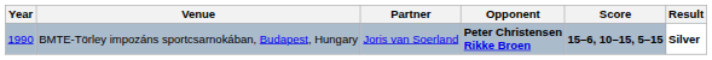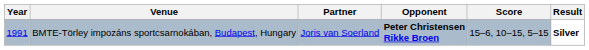BMTE-Törley impozáns sportcsarnokában, Budapest, Hungary | Year: 1990 -> 1991
BMTE-Törley impozáns sportcsarnokában, Budapest, Hungary | Score: bold -> normal
